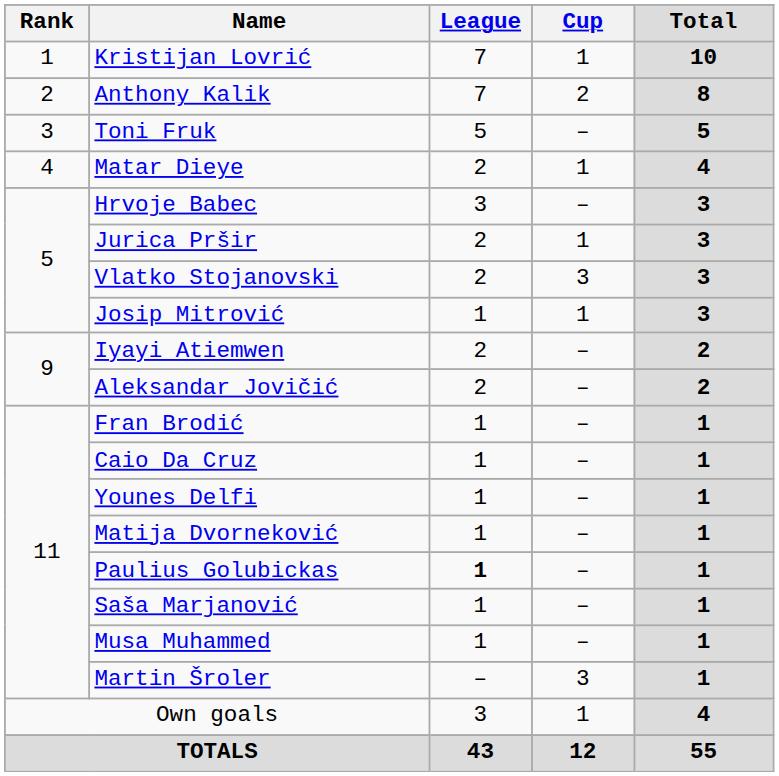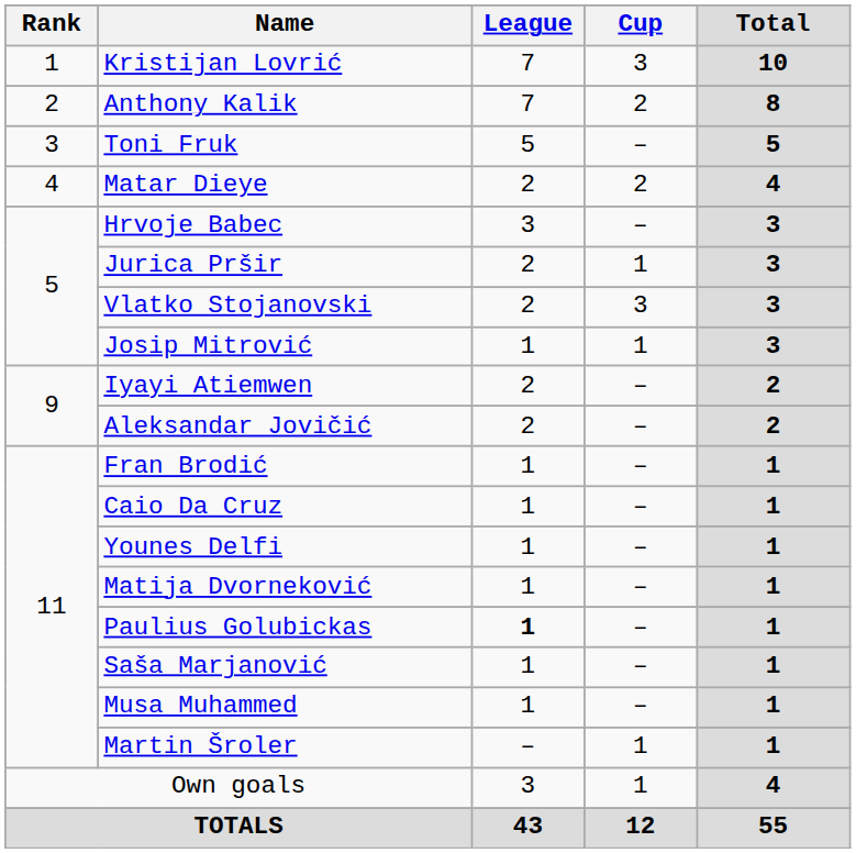Kristijan Lovrić | Cup: 1 -> 3
Matar Dieye | Cup: 1 -> 2
Martin Šroler | Cup: 3 -> 1
